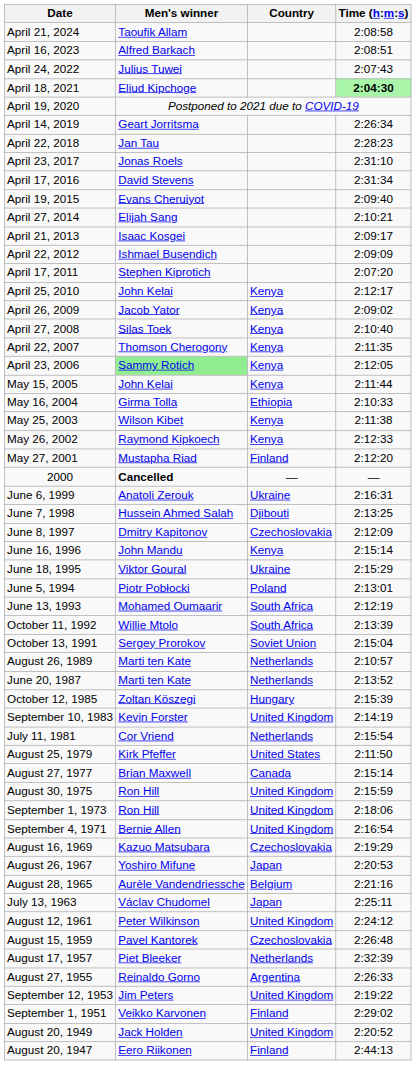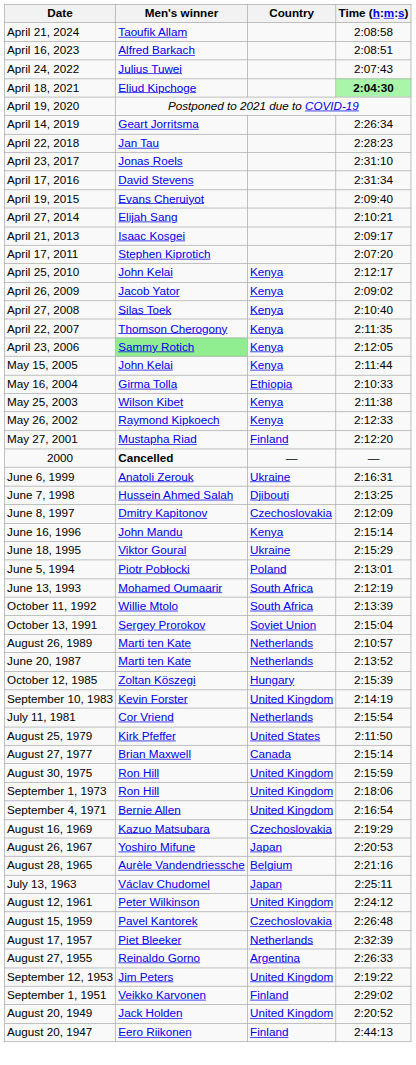- row: April 22, 2012 | Ishmael Busendich | 2:09:09
